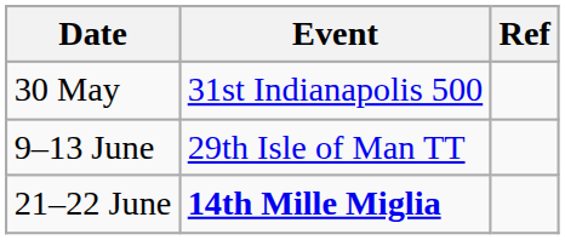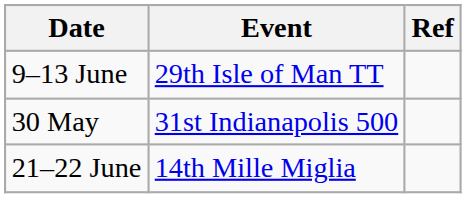rows swapped: 30 May <-> 9–13 June
21–22 June | Event: bold -> normal
